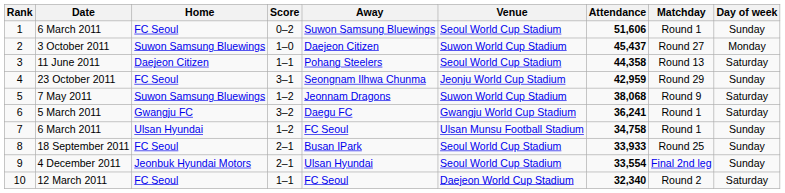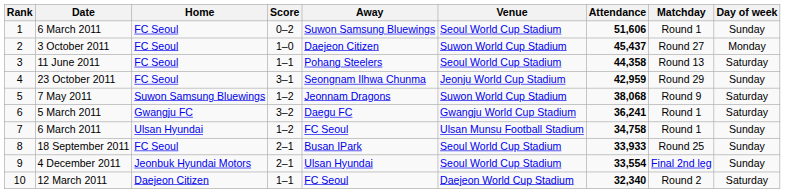3 October 2011 | Home: Suwon Samsung Bluewings -> FC Seoul
11 June 2011 | Home: Daejeon Citizen -> FC Seoul
12 March 2011 | Home: FC Seoul -> Daejeon Citizen
